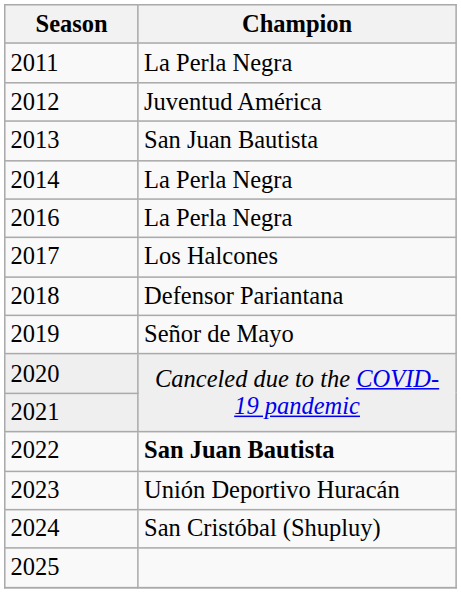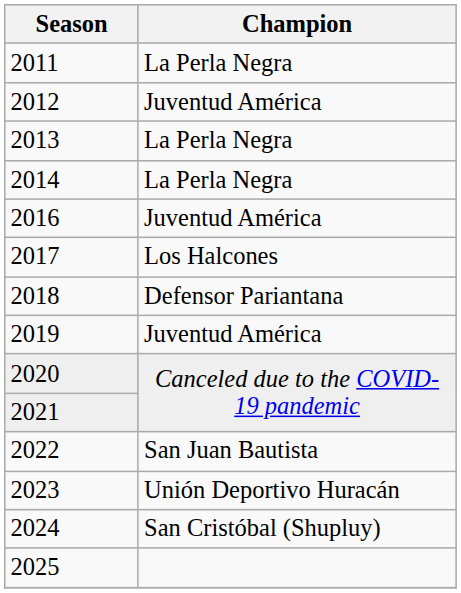2013 | Champion: San Juan Bautista -> La Perla Negra
2016 | Champion: La Perla Negra -> Juventud América
2019 | Champion: Señor de Mayo -> Juventud América
2022 | Champion: bold -> normal
